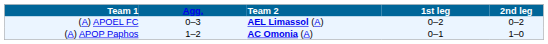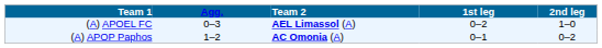(A) APOEL FC | 2nd leg: 0–2 -> 1–0
(A) APOP Paphos | 2nd leg: 1–0 -> 0–2
